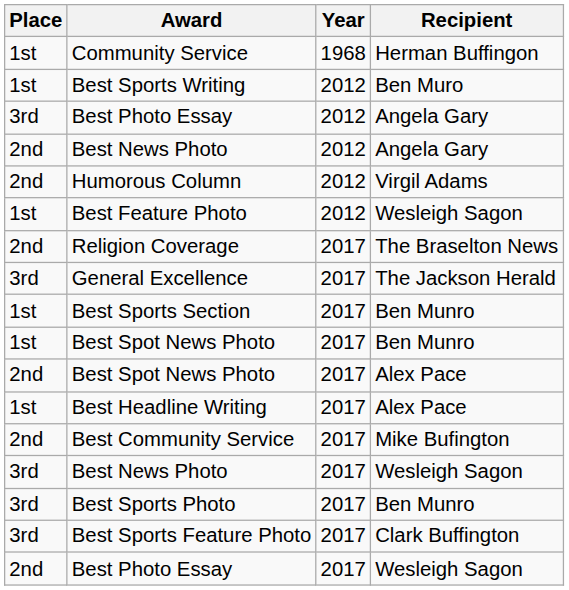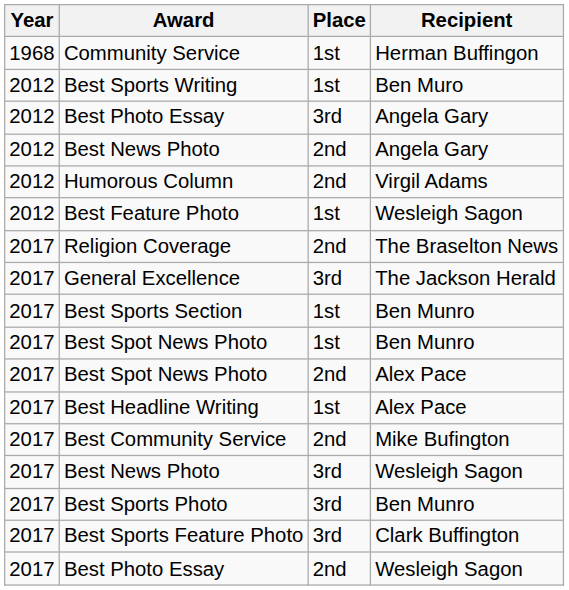columns swapped: Year <-> Place
